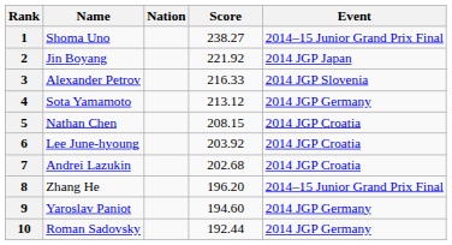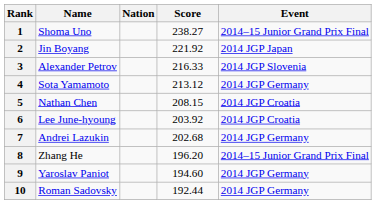7 | Event: 2014 JGP Croatia -> 2014 JGP Germany
